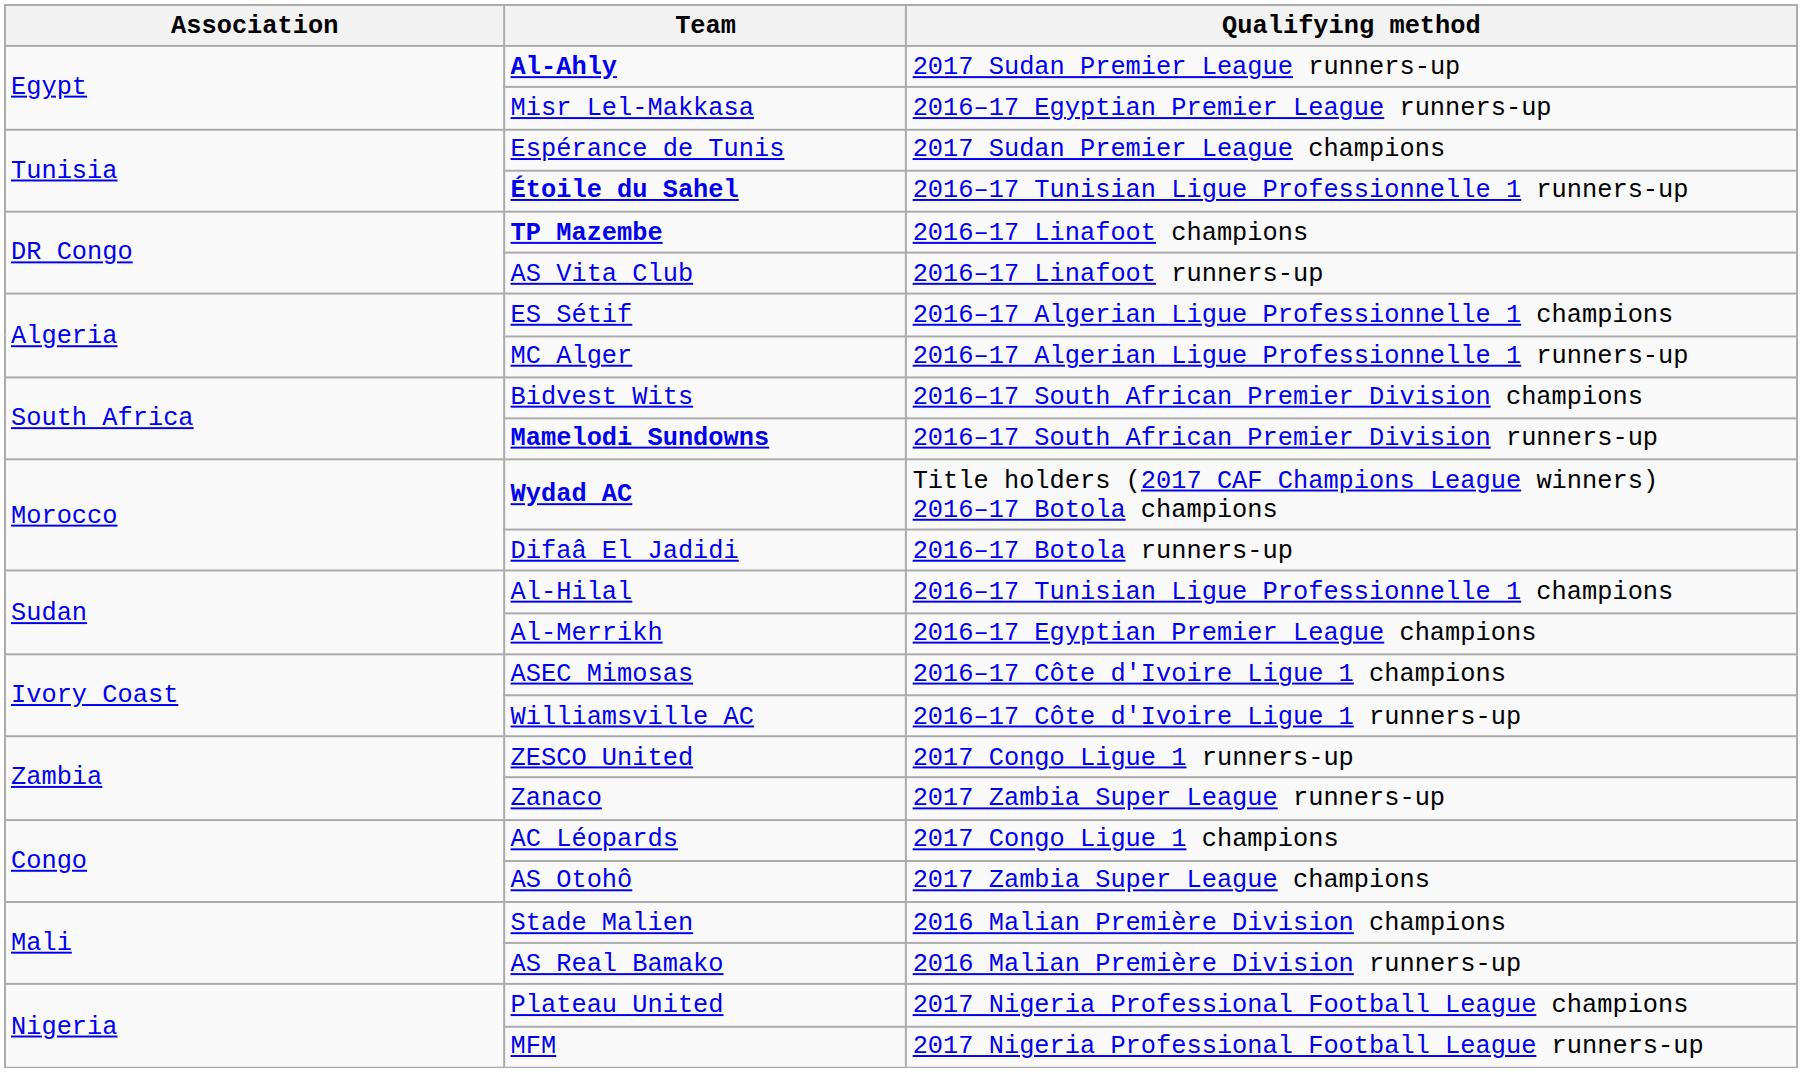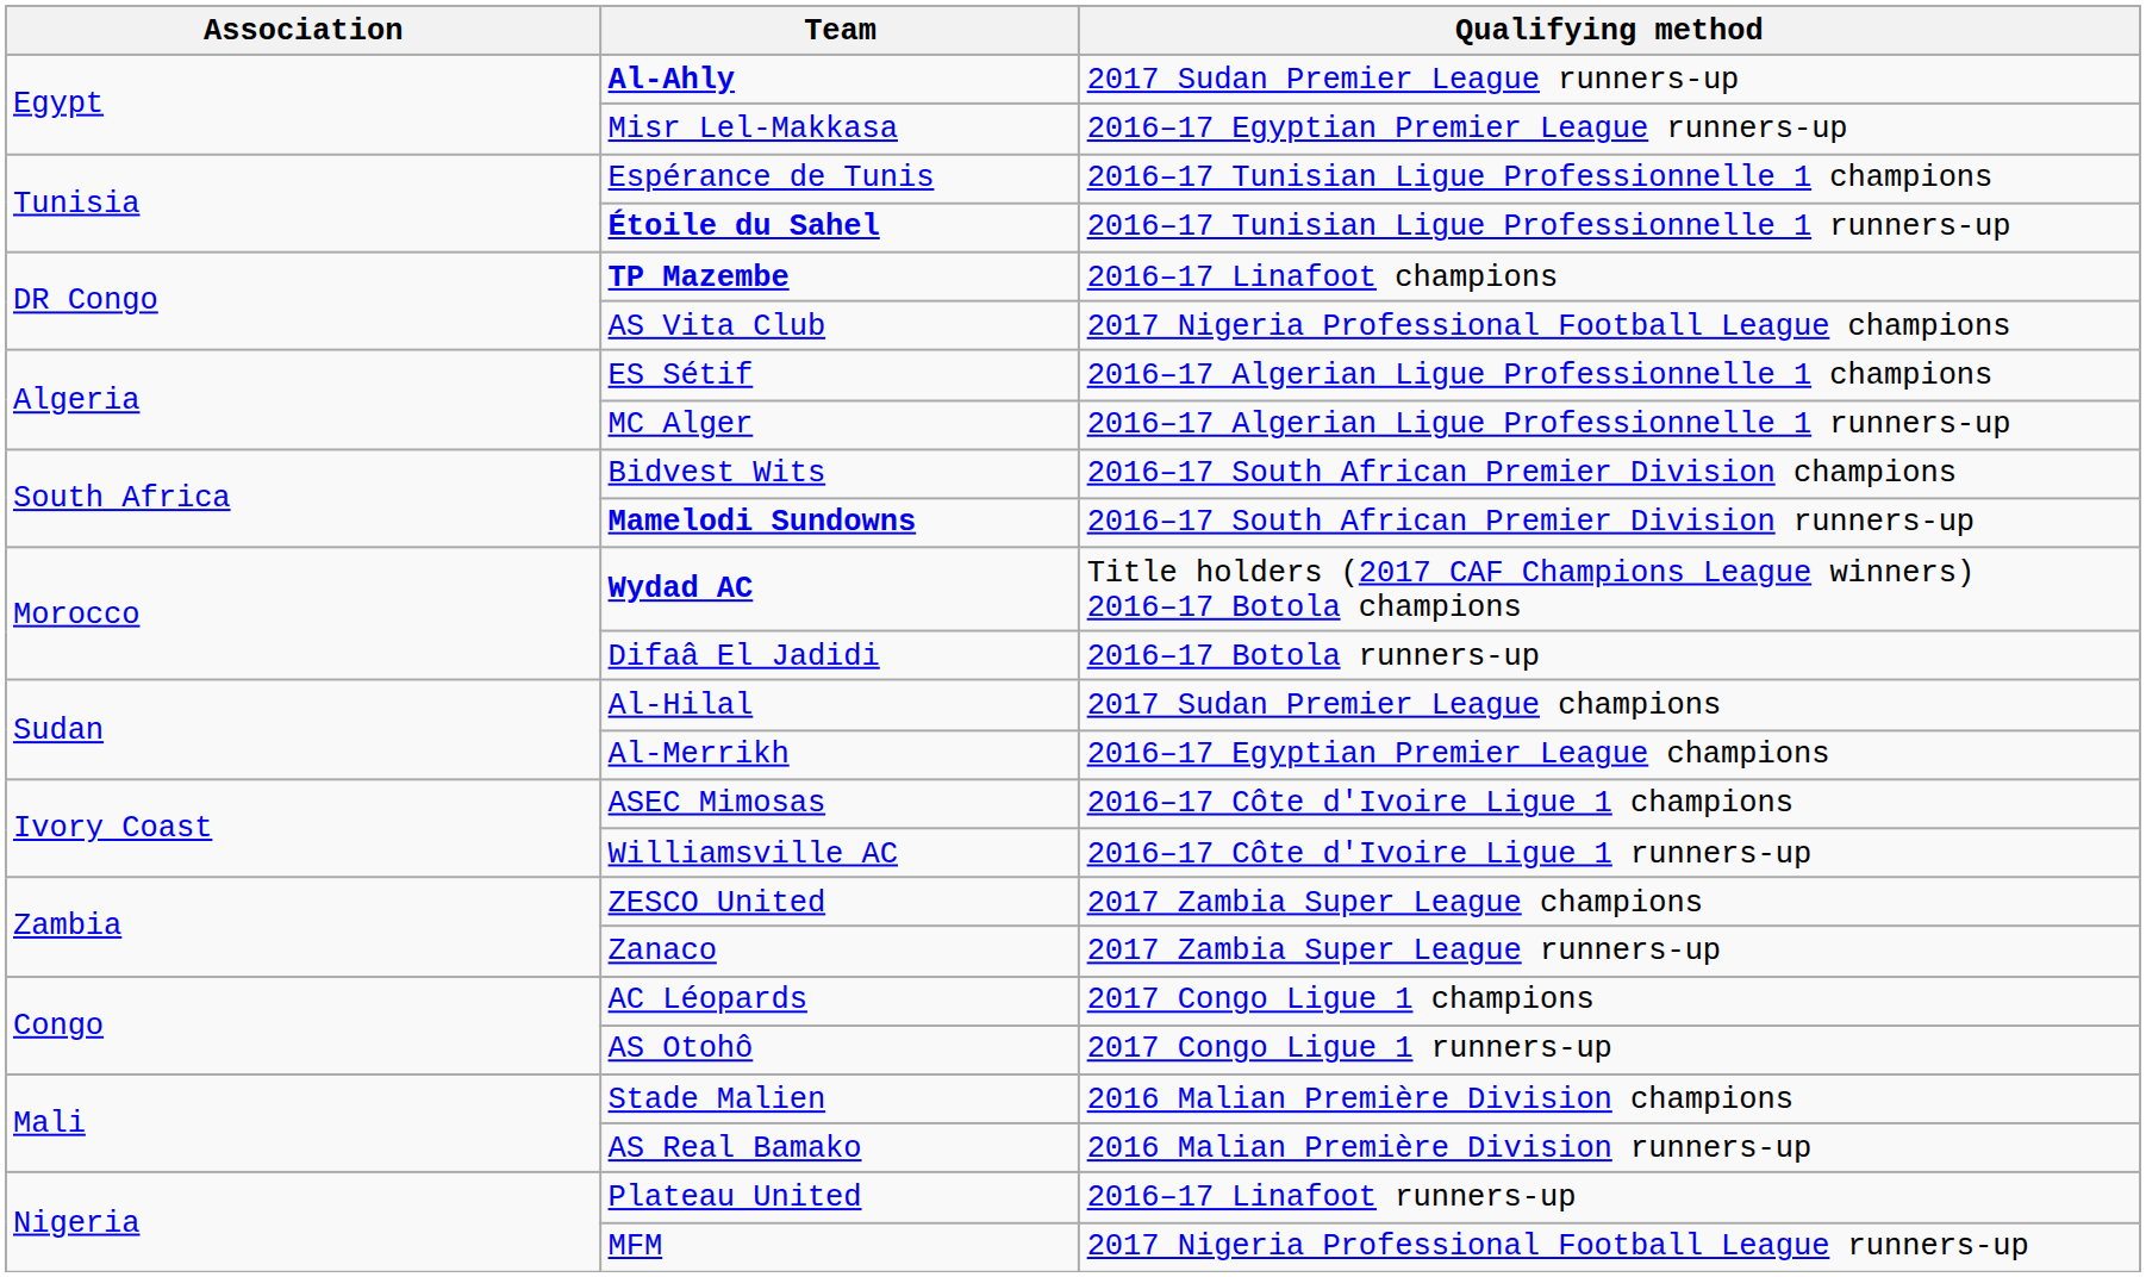Espérance de Tunis | Qualifying method: 2017 Sudan Premier League champions -> 2016–17 Tunisian Ligue Professionnelle 1 champions
AS Vita Club | Qualifying method: 2016–17 Linafoot runners-up -> 2017 Nigeria Professional Football League champions
Al-Hilal | Qualifying method: 2016–17 Tunisian Ligue Professionnelle 1 champions -> 2017 Sudan Premier League champions
ZESCO United | Qualifying method: 2017 Congo Ligue 1 runners-up -> 2017 Zambia Super League champions
AS Otohô | Qualifying method: 2017 Zambia Super League champions -> 2017 Congo Ligue 1 runners-up
Plateau United | Qualifying method: 2017 Nigeria Professional Football League champions -> 2016–17 Linafoot runners-up
